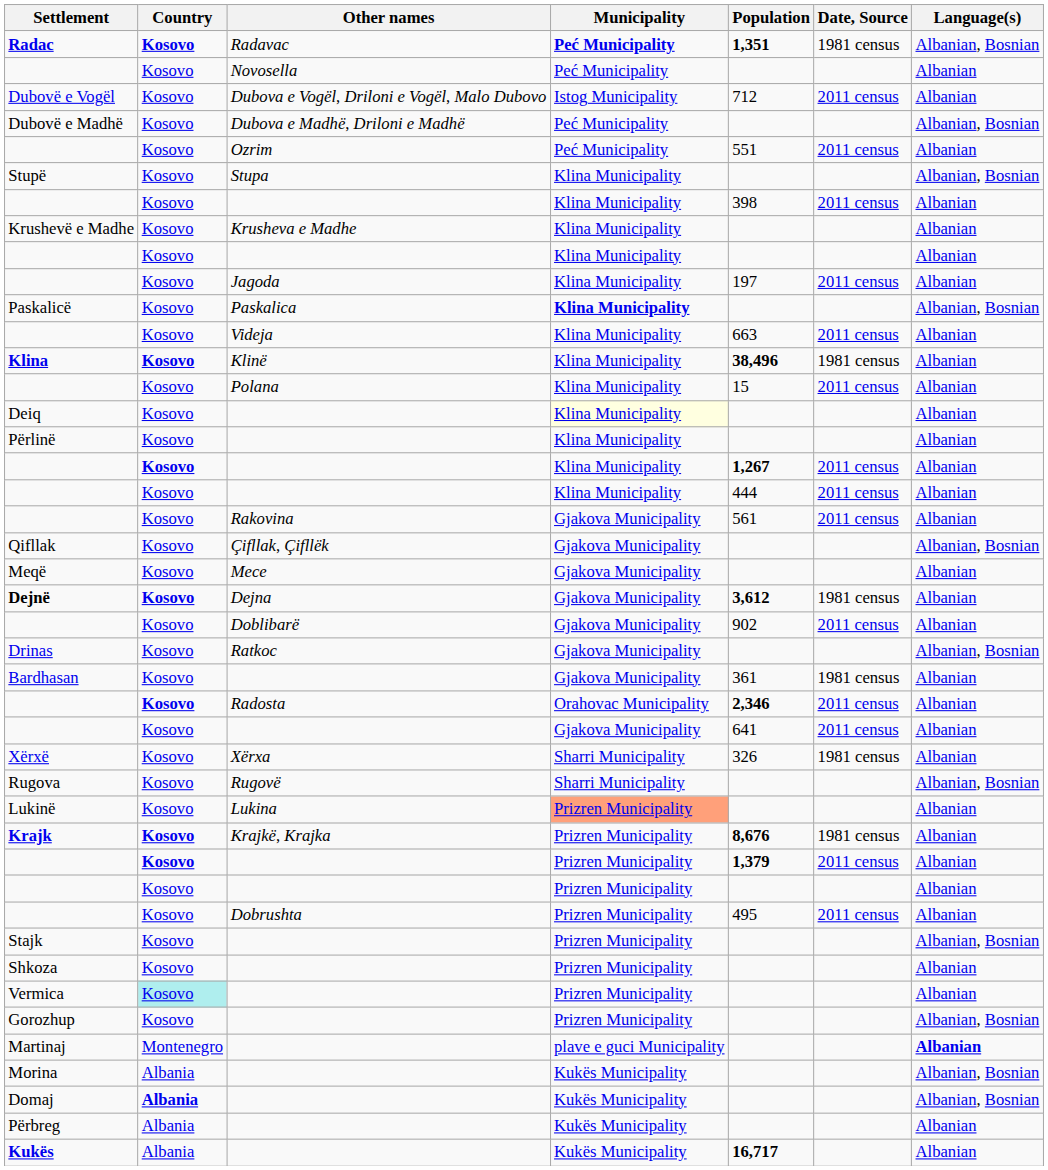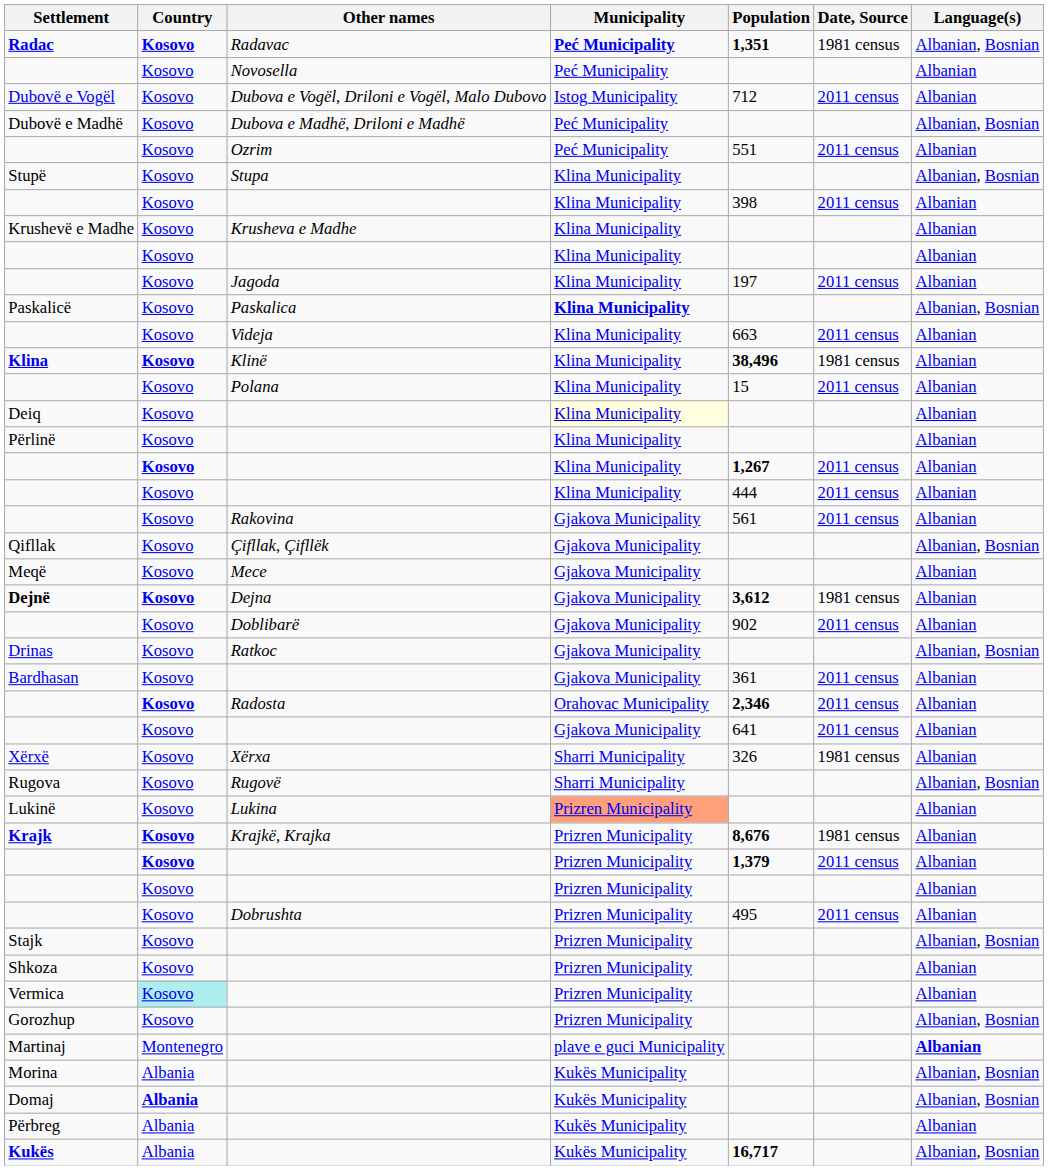Bardhasan | Date, Source: 1981 census -> 2011 census
Kukës | Language(s): Albanian -> Albanian, Bosnian
